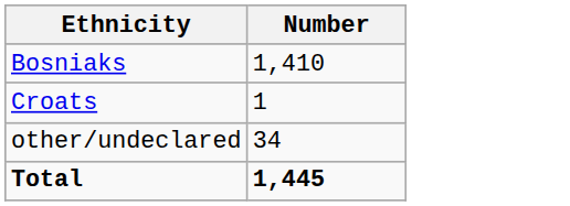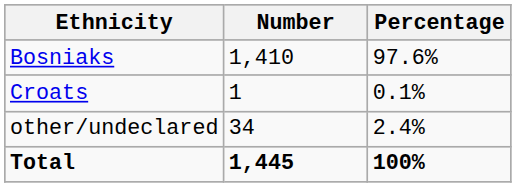+ column: Percentage | 97.6% | 0.1% | 2.4% | 100%
